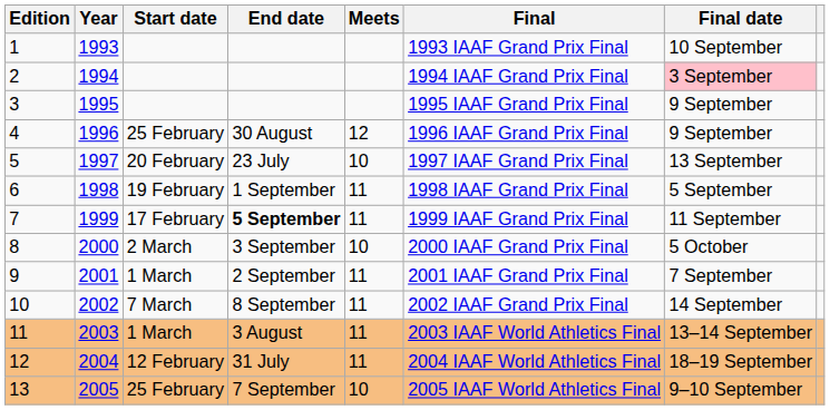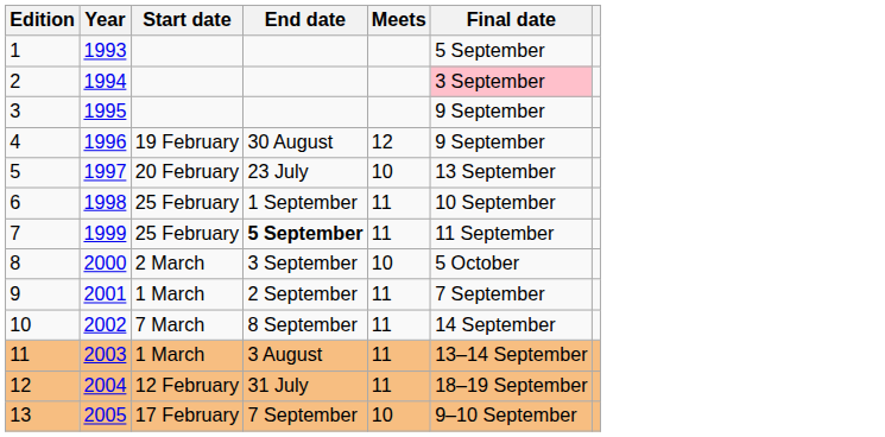- column: Final | 1993 IAAF Grand Prix Final | 1994 IAAF Grand Prix Final | 1995 IAAF Grand Prix Final | 1996 IAAF Grand Prix Final | 1997 IAAF Grand Prix Final | 1998 IAAF Grand Prix Final | 1999 IAAF Grand Prix Final | 2000 IAAF Grand Prix Final | 2001 IAAF Grand Prix Final | 2002 IAAF Grand Prix Final | 2003 IAAF World Athletics Final | 2004 IAAF World Athletics Final | 2005 IAAF World Athletics Final
1 | Final date: 10 September -> 5 September
4 | Start date: 25 February -> 19 February
6 | Start date: 19 February -> 25 February
6 | Final date: 5 September -> 10 September
7 | Start date: 17 February -> 25 February
13 | Start date: 25 February -> 17 February
